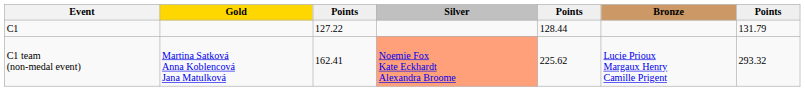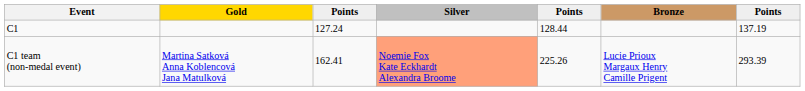C1 | column 3: 127.22 -> 127.24
C1 | column 7: 131.79 -> 137.19
C1 team (non-medal event) | column 5: 225.62 -> 225.26
C1 team (non-medal event) | column 7: 293.32 -> 293.39
